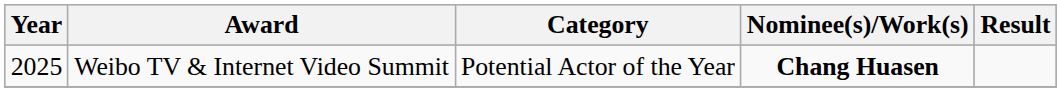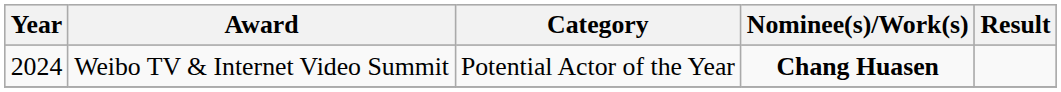Weibo TV & Internet Video Summit | Year: 2025 -> 2024
